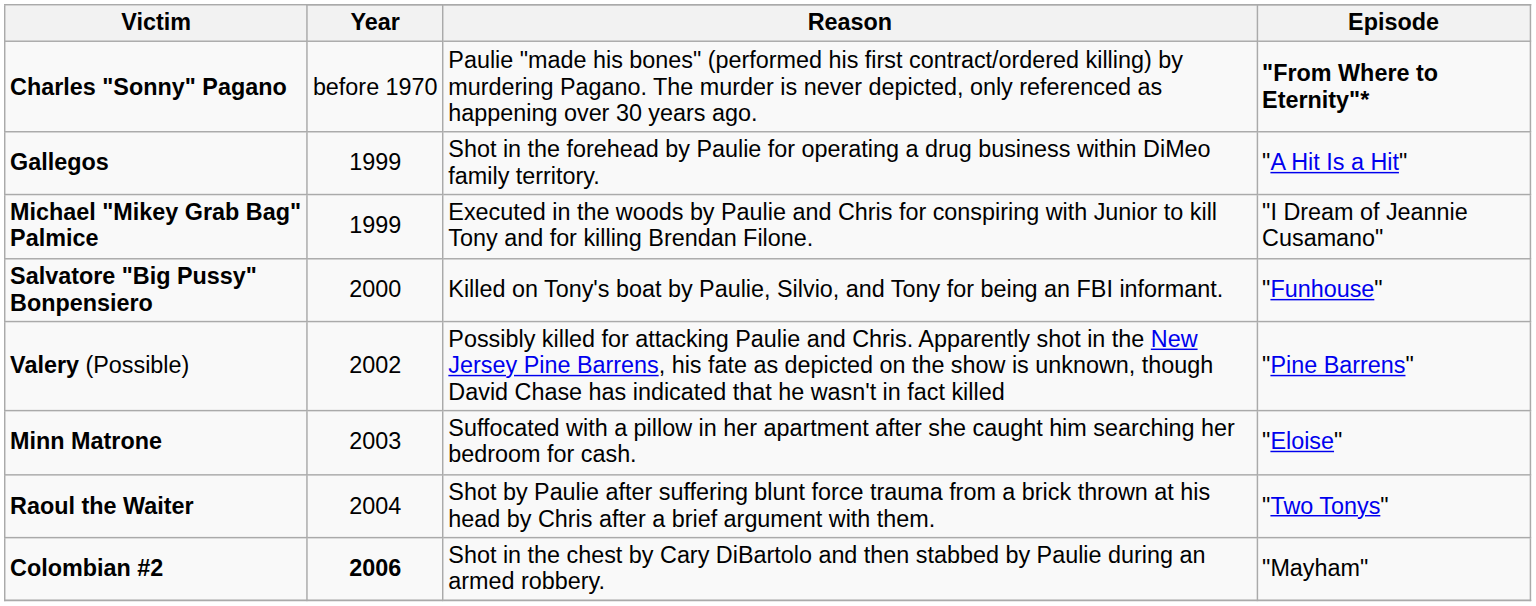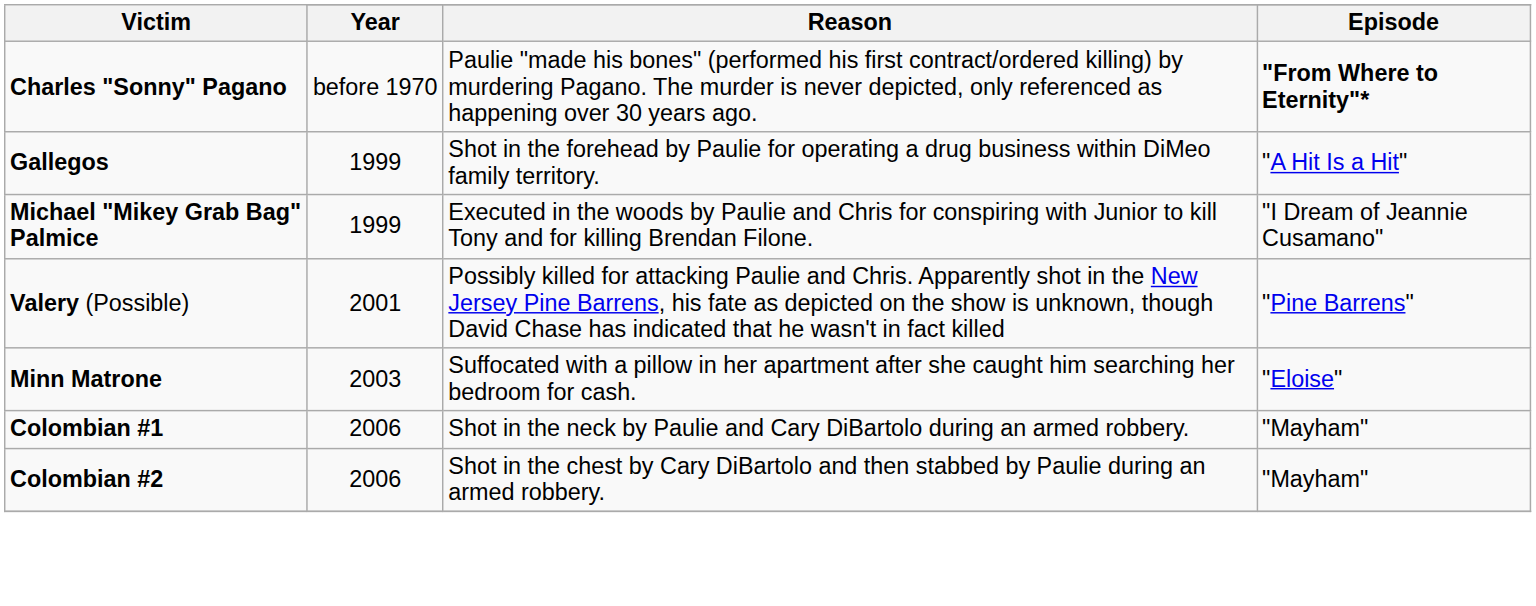- row: Salvatore "Big Pussy" Bonpensiero | 2000 | Killed on Tony's boat by Paulie, Silvio, and Tony for being an FBI informant. | "Funhouse"
Valery (Possible) | Year: 2002 -> 2001
- row: Raoul the Waiter | 2004 | Shot by Paulie after suffering blunt force trauma from a brick thrown at his head by Chris after a brief argument with them. | "Two Tonys"
+ row: Colombian #1 | 2006 | Shot in the neck by Paulie and Cary DiBartolo during an armed robbery. | "Mayham"
Colombian #2 | Year: bold -> normal
